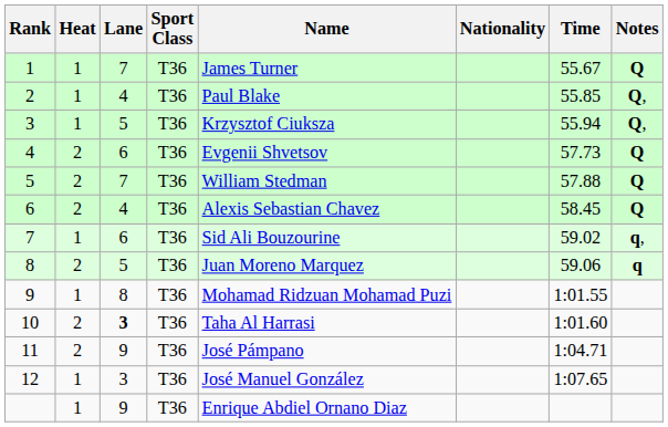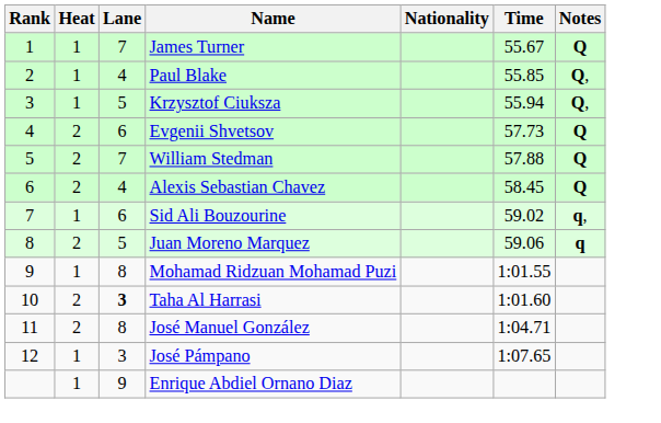- column: Sport Class | T36 | T36 | T36 | T36 | T36 | T36 | T36 | T36 | T36 | T36 | T36 | T36 | T36
11 | Lane: 9 -> 8
11 | Name: José Pámpano -> José Manuel González
12 | Name: José Manuel González -> José Pámpano
